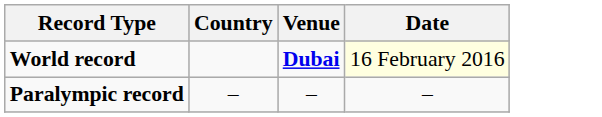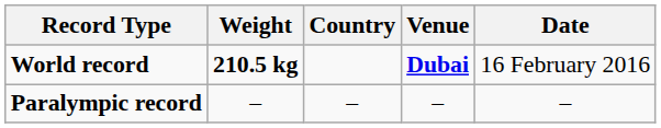+ column: Weight | 210.5 kg | –
World record | Date: lightyellow background -> no background
